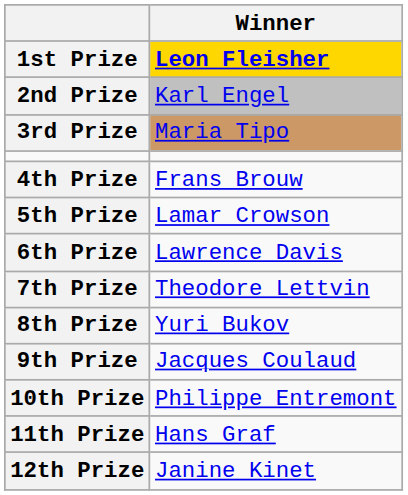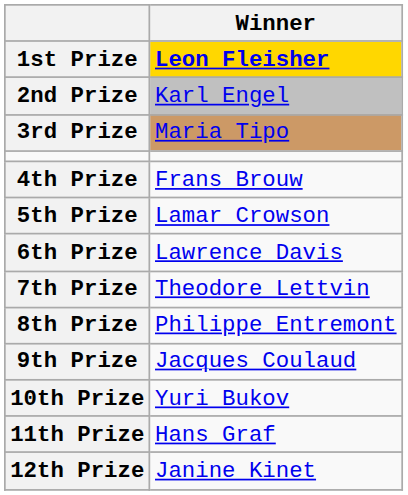8th Prize | Winner: Yuri Bukov -> Philippe Entremont
10th Prize | Winner: Philippe Entremont -> Yuri Bukov
